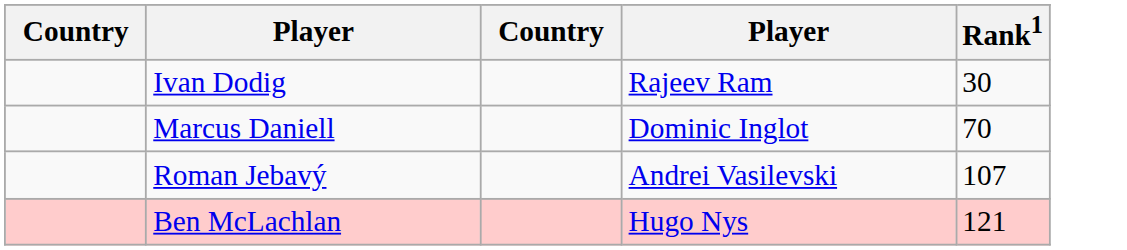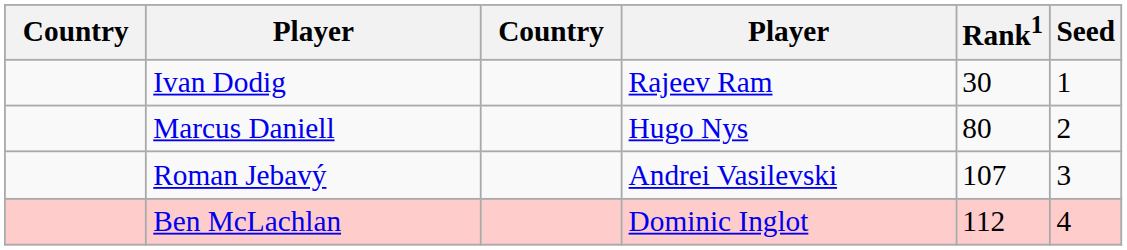+ column: Seed | 1 | 2 | 3 | 4
Marcus Daniell | column 4: Dominic Inglot -> Hugo Nys
Marcus Daniell | Rank1: 70 -> 80
Ben McLachlan | column 4: Hugo Nys -> Dominic Inglot
Ben McLachlan | Rank1: 121 -> 112
